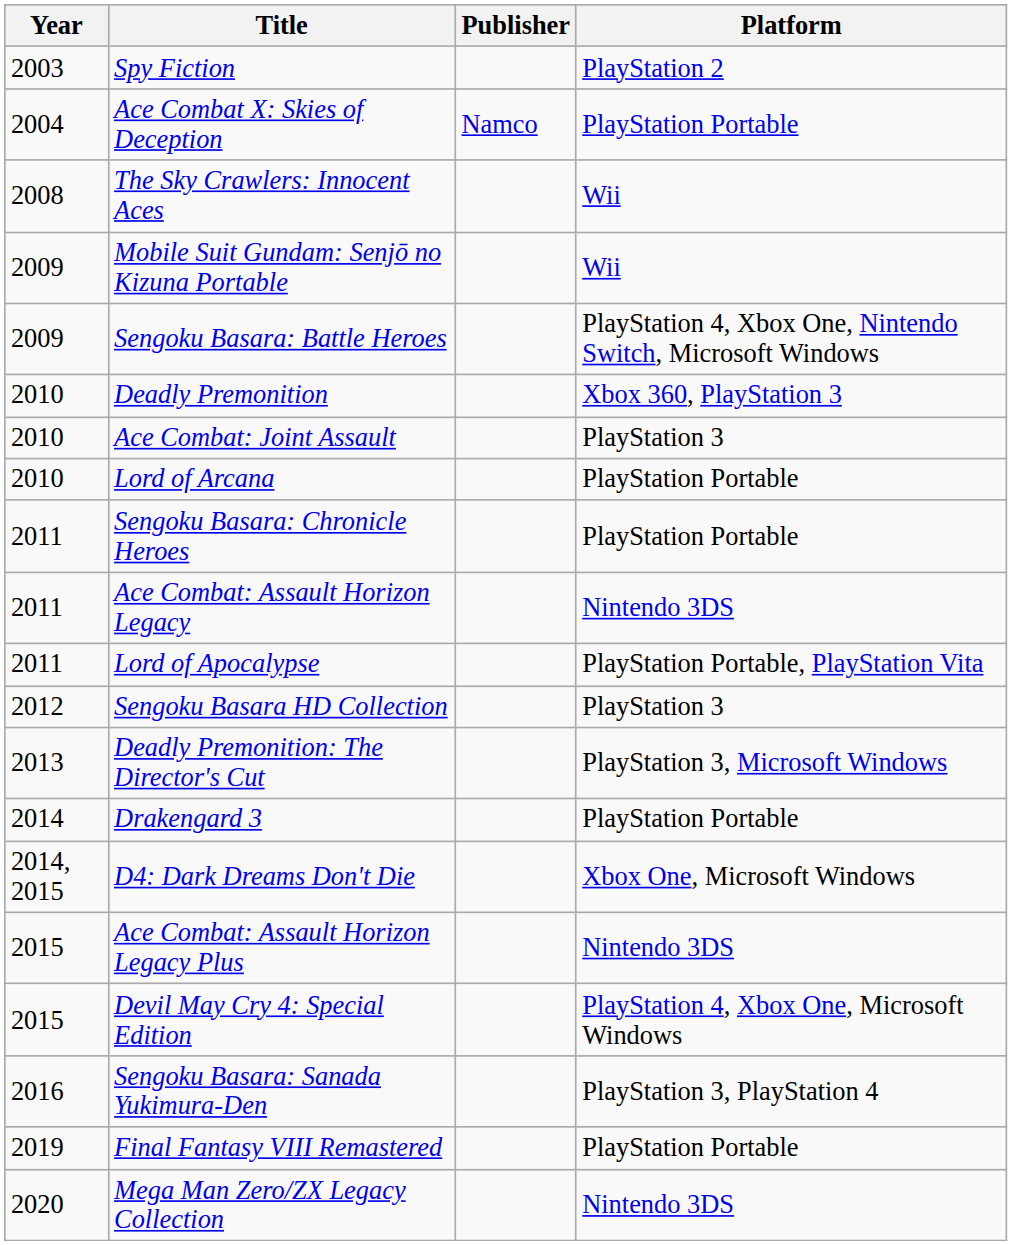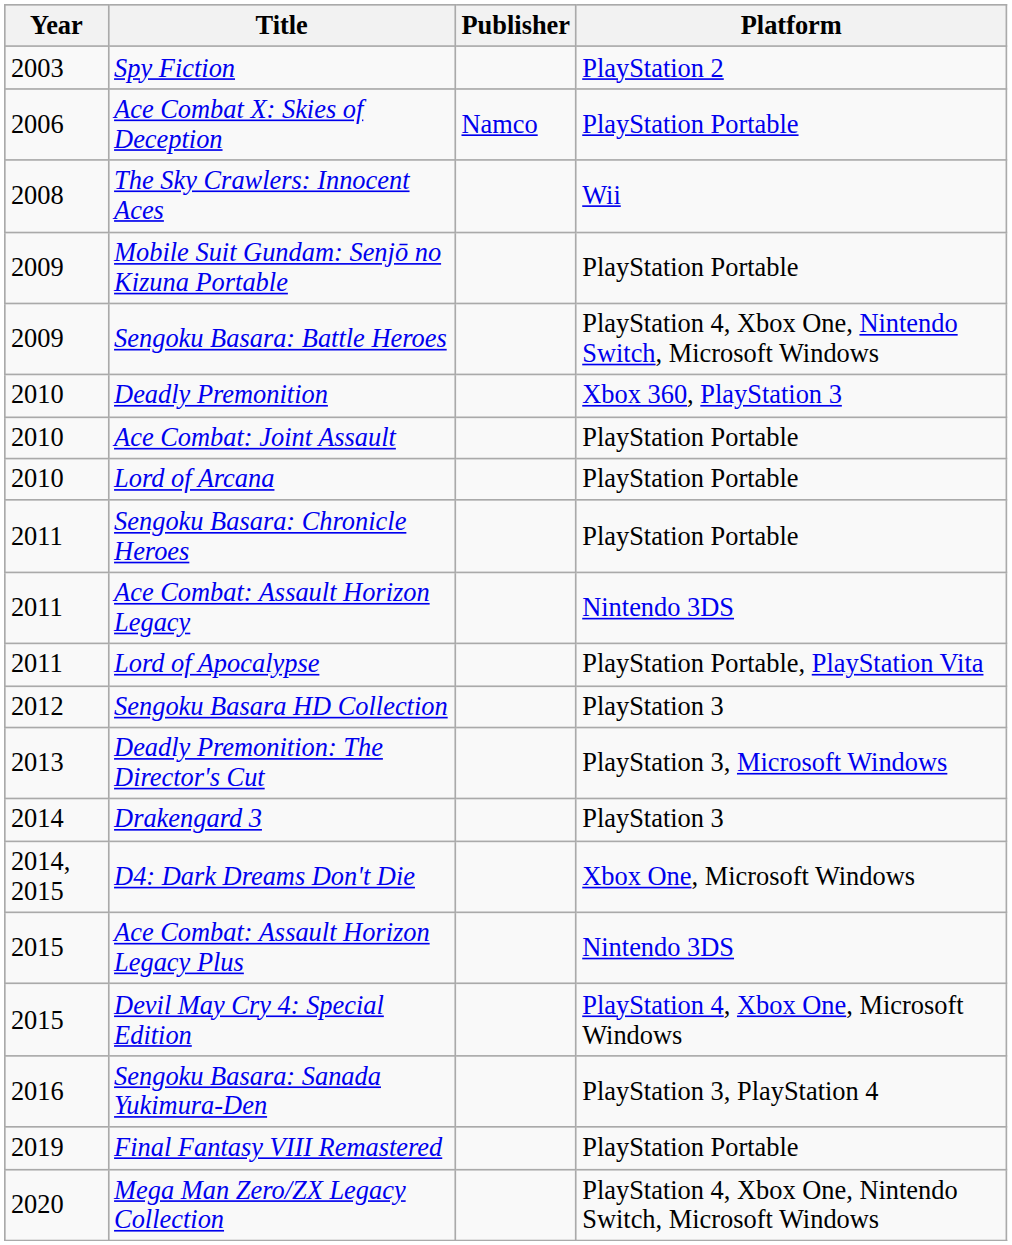Ace Combat X: Skies of Deception | Year: 2004 -> 2006
Mobile Suit Gundam: Senjō no Kizuna Portable | Platform: Wii -> PlayStation Portable
Ace Combat: Joint Assault | Platform: PlayStation 3 -> PlayStation Portable
Drakengard 3 | Platform: PlayStation Portable -> PlayStation 3
Mega Man Zero/ZX Legacy Collection | Platform: Nintendo 3DS -> PlayStation 4, Xbox One, Nintendo Switch, Microsoft Windows
